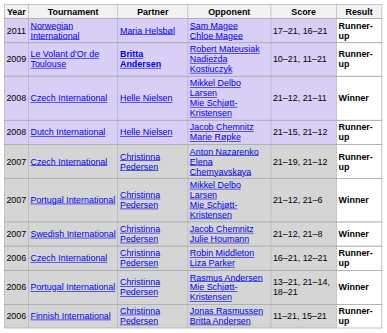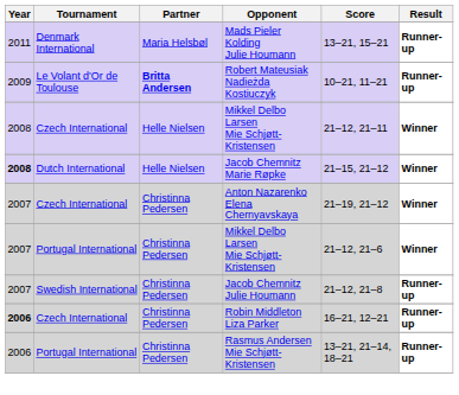- row: 2011 | Norwegian International | Maria Helsbøl | Sam Magee Chloe Magee | 17–21, 16–21 | Runner-up
+ row: 2011 | Denmark International | Maria Helsbøl | Mads Pieler Kolding Julie Houmann | 13–21, 15–21 | Runner-up
Jacob Chemnitz Marie Røpke | Year: normal -> bold
Jacob Chemnitz Marie Røpke | Result: Runner-up -> Winner
Anton Nazarenko Elena Chernyavskaya | Result: Runner-up -> Winner
Jacob Chemnitz Julie Houmann | Result: Winner -> Runner-up
Robin Middleton Liza Parker | Year: normal -> bold
Rasmus Andersen Mie Schjøtt-Kristensen | Result: Winner -> Runner-up
- row: 2006 | Finnish International | Christinna Pedersen | Jonas Rasmussen Britta Andersen | 11–21, 15–21 | Runner-up
